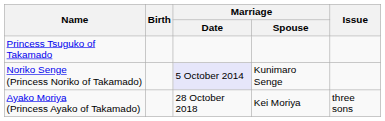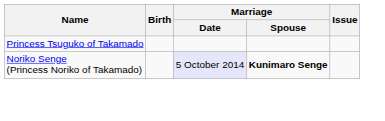Noriko Senge (Princess Noriko of Takamado) | Marriage / Spouse: normal -> bold
- row: Ayako Moriya (Princess Ayako of Takamado) | 28 October 2018 | Kei Moriya | three sons
